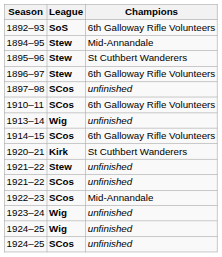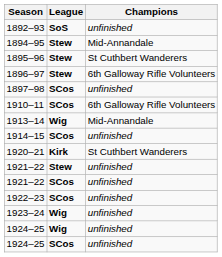1892–93 | Champions: 6th Galloway Rifle Volunteers -> unfinished
1913–14 | Champions: unfinished -> Mid-Annandale
1914–15 | Champions: 6th Galloway Rifle Volunteers -> unfinished
1922–23 | Champions: Mid-Annandale -> unfinished
